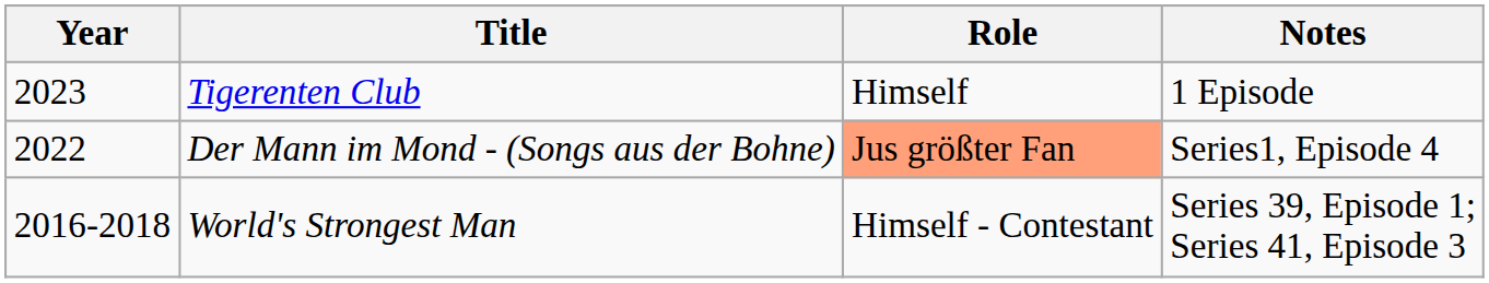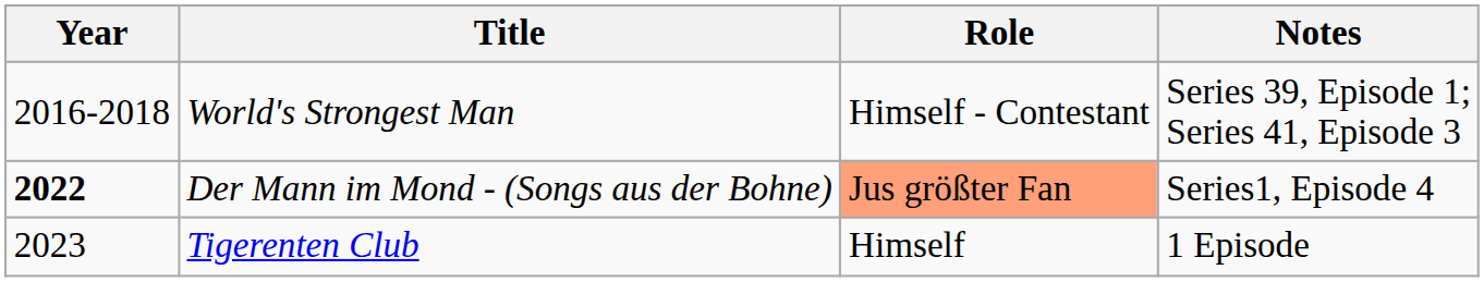rows swapped: World's Strongest Man <-> Tigerenten Club
Der Mann im Mond - (Songs aus der Bohne) | Year: normal -> bold
